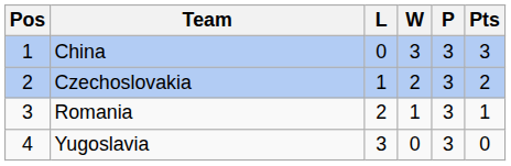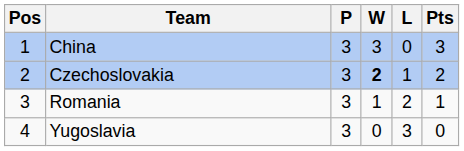columns swapped: P <-> L
Czechoslovakia | W: normal -> bold
